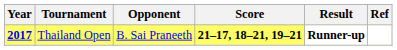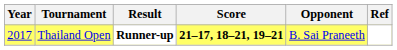columns swapped: Opponent <-> Result
Thailand Open | Year: bold -> normal
